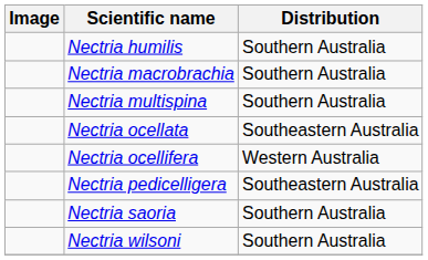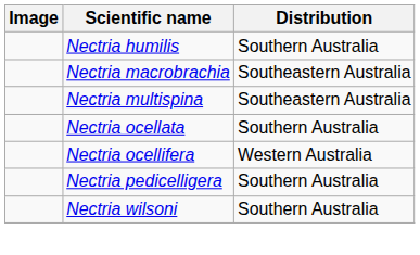Nectria macrobrachia | Distribution: Southern Australia -> Southeastern Australia
Nectria multispina | Distribution: Southern Australia -> Southeastern Australia
Nectria ocellata | Distribution: Southeastern Australia -> Southern Australia
Nectria pedicelligera | Distribution: Southeastern Australia -> Southern Australia
- row: Nectria saoria | Southern Australia
